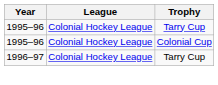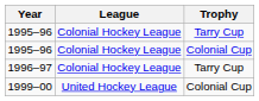+ row: 1999–00 | United Hockey League | Colonial Cup
